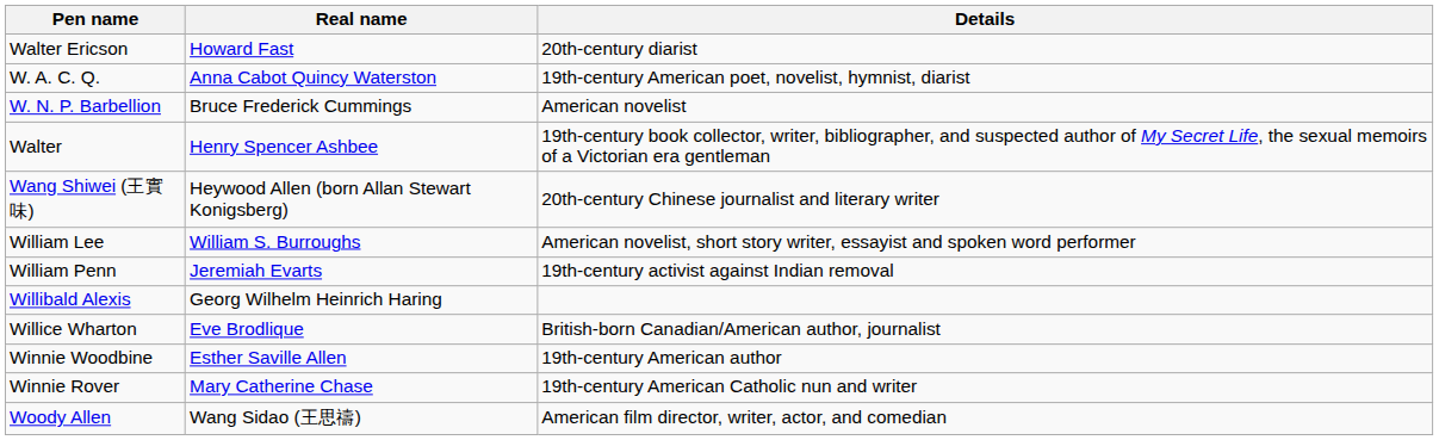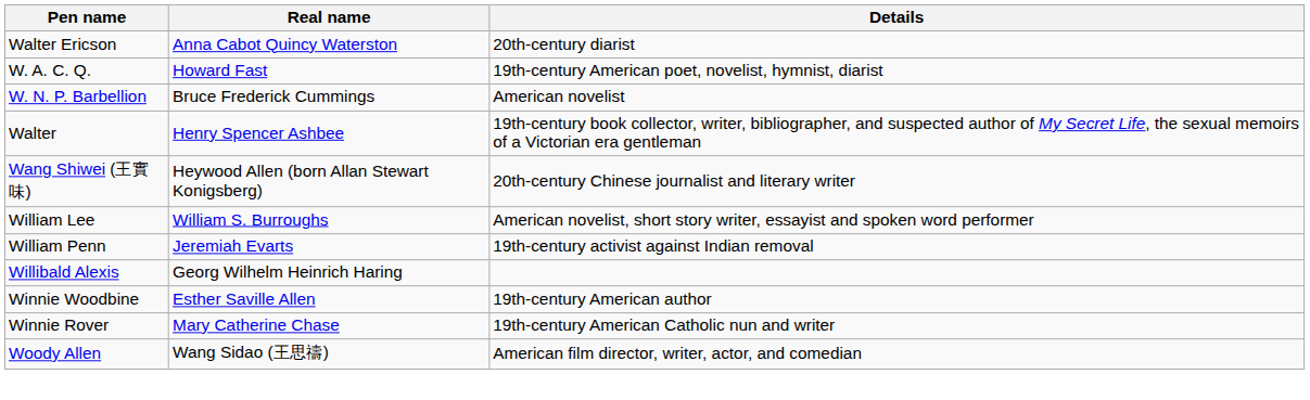Walter Ericson | Real name: Howard Fast -> Anna Cabot Quincy Waterston
W. A. C. Q. | Real name: Anna Cabot Quincy Waterston -> Howard Fast
- row: Willice Wharton | Eve Brodlique | British-born Canadian/American author, journalist
